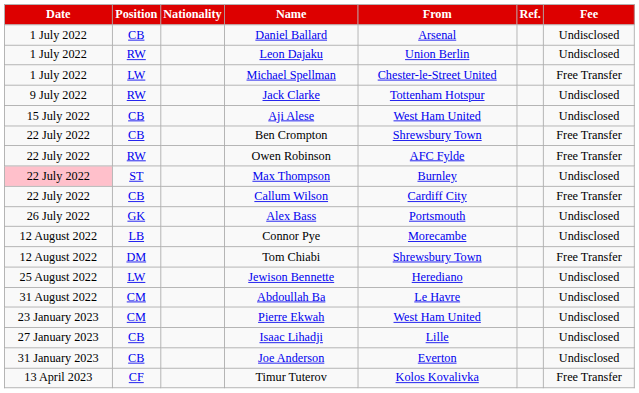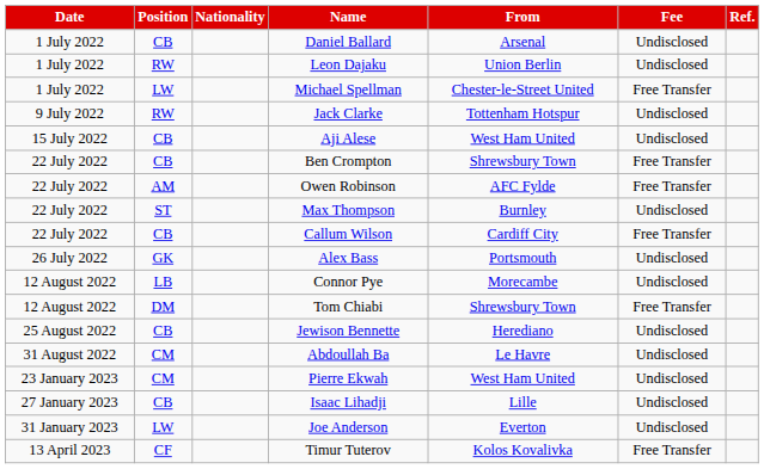columns swapped: Fee <-> Ref.
Owen Robinson | Position: RW -> AM
Max Thompson | Date: pink background -> no background
Jewison Bennette | Position: LW -> CB
Joe Anderson | Position: CB -> LW
